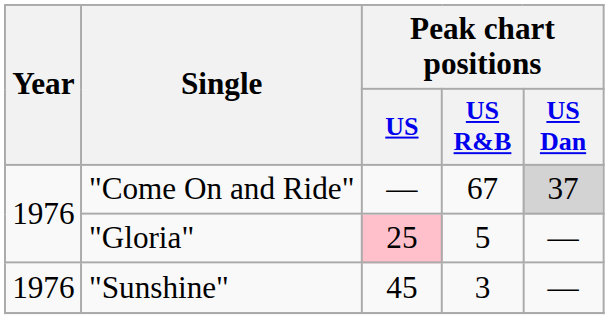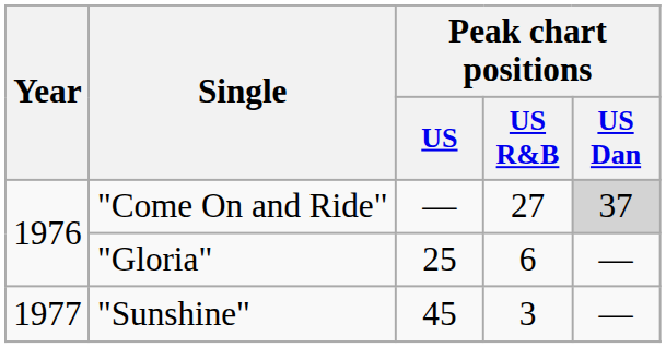"Come On and Ride" | Peak chart positions / US R&B: 67 -> 27
"Gloria" | Peak chart positions / US: pink background -> no background
"Gloria" | Peak chart positions / US R&B: 5 -> 6
"Sunshine" | Year: 1976 -> 1977
